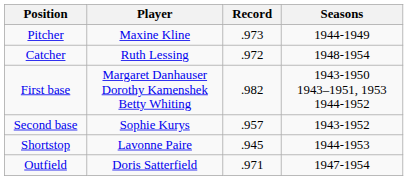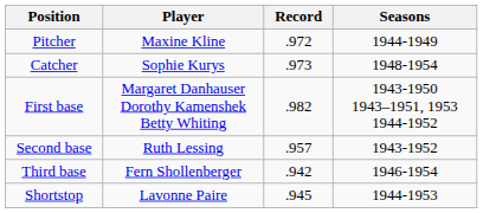Pitcher | Record: .973 -> .972
Catcher | Player: Ruth Lessing -> Sophie Kurys
Catcher | Record: .972 -> .973
Second base | Player: Sophie Kurys -> Ruth Lessing
+ row: Third base | Fern Shollenberger | .942 | 1946-1954
- row: Outfield | Doris Satterfield | .971 | 1947-1954
